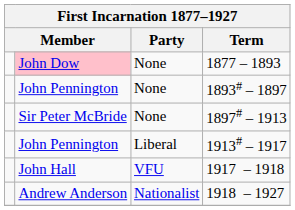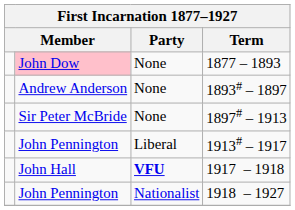1893# – 1897 | column 2: John Pennington -> Andrew Anderson
1917 – 1918 | Party: normal -> bold
1918 – 1927 | column 2: Andrew Anderson -> John Pennington
